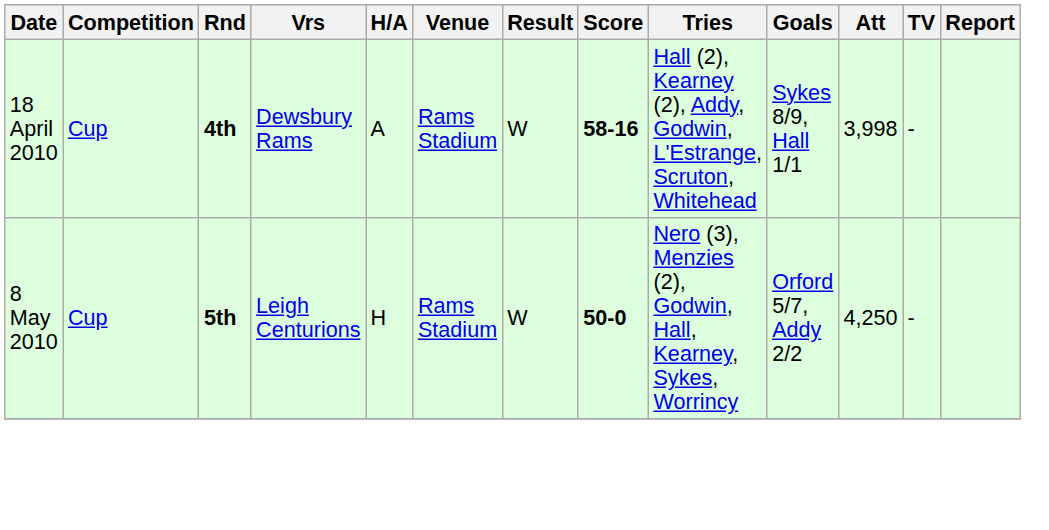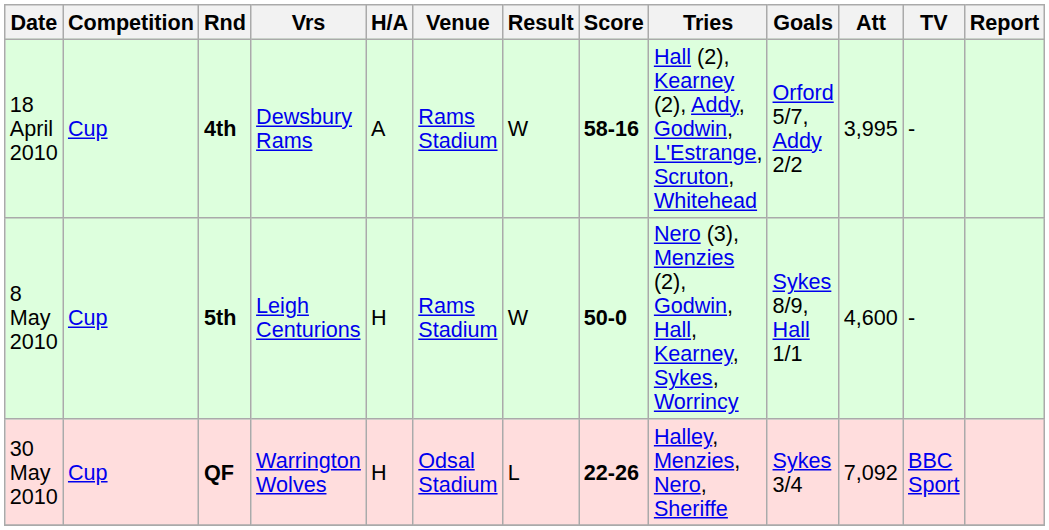18 April 2010 | Goals: Sykes 8/9, Hall 1/1 -> Orford 5/7, Addy 2/2
18 April 2010 | Att: 3,998 -> 3,995
8 May 2010 | Goals: Orford 5/7, Addy 2/2 -> Sykes 8/9, Hall 1/1
8 May 2010 | Att: 4,250 -> 4,600
+ row: 30 May 2010 | Cup | QF | Warrington Wolves | H | Odsal Stadium | L | 22-26 | Halley, Menzies, Nero, Sheriffe | Sykes 3/4 | 7,092 | BBC Sport
